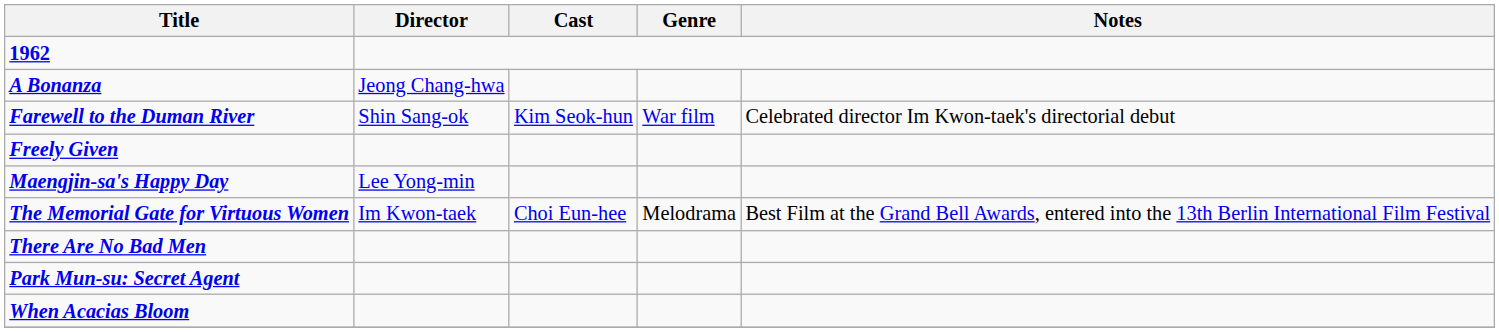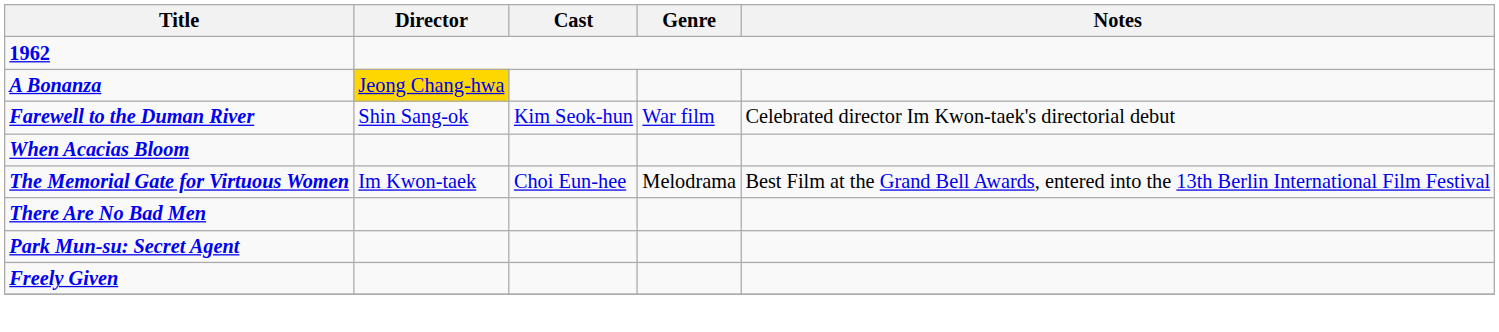A Bonanza | Director: no background -> gold background
rows swapped: Freely Given <-> When Acacias Bloom
- row: Maengjin-sa's Happy Day | Lee Yong-min
